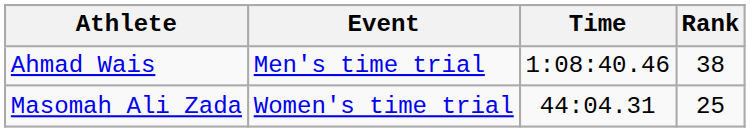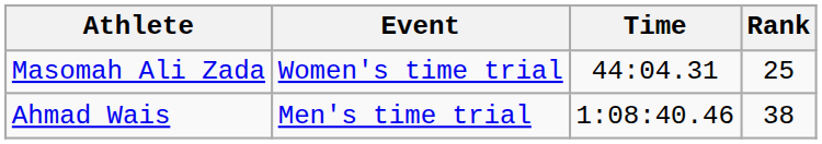rows swapped: Ahmad Wais <-> Masomah Ali Zada
